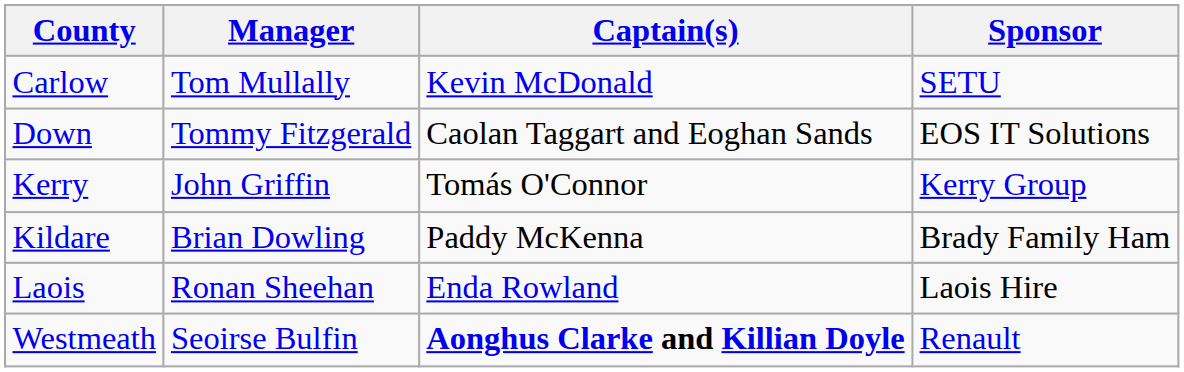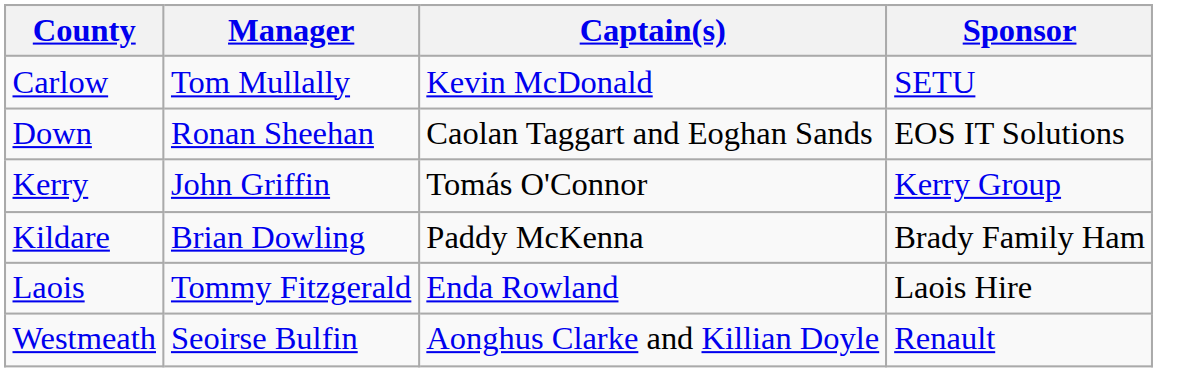Down | Manager: Tommy Fitzgerald -> Ronan Sheehan
Laois | Manager: Ronan Sheehan -> Tommy Fitzgerald
Westmeath | Captain(s): bold -> normal
